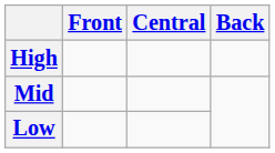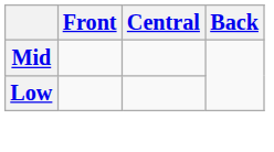- row: High
